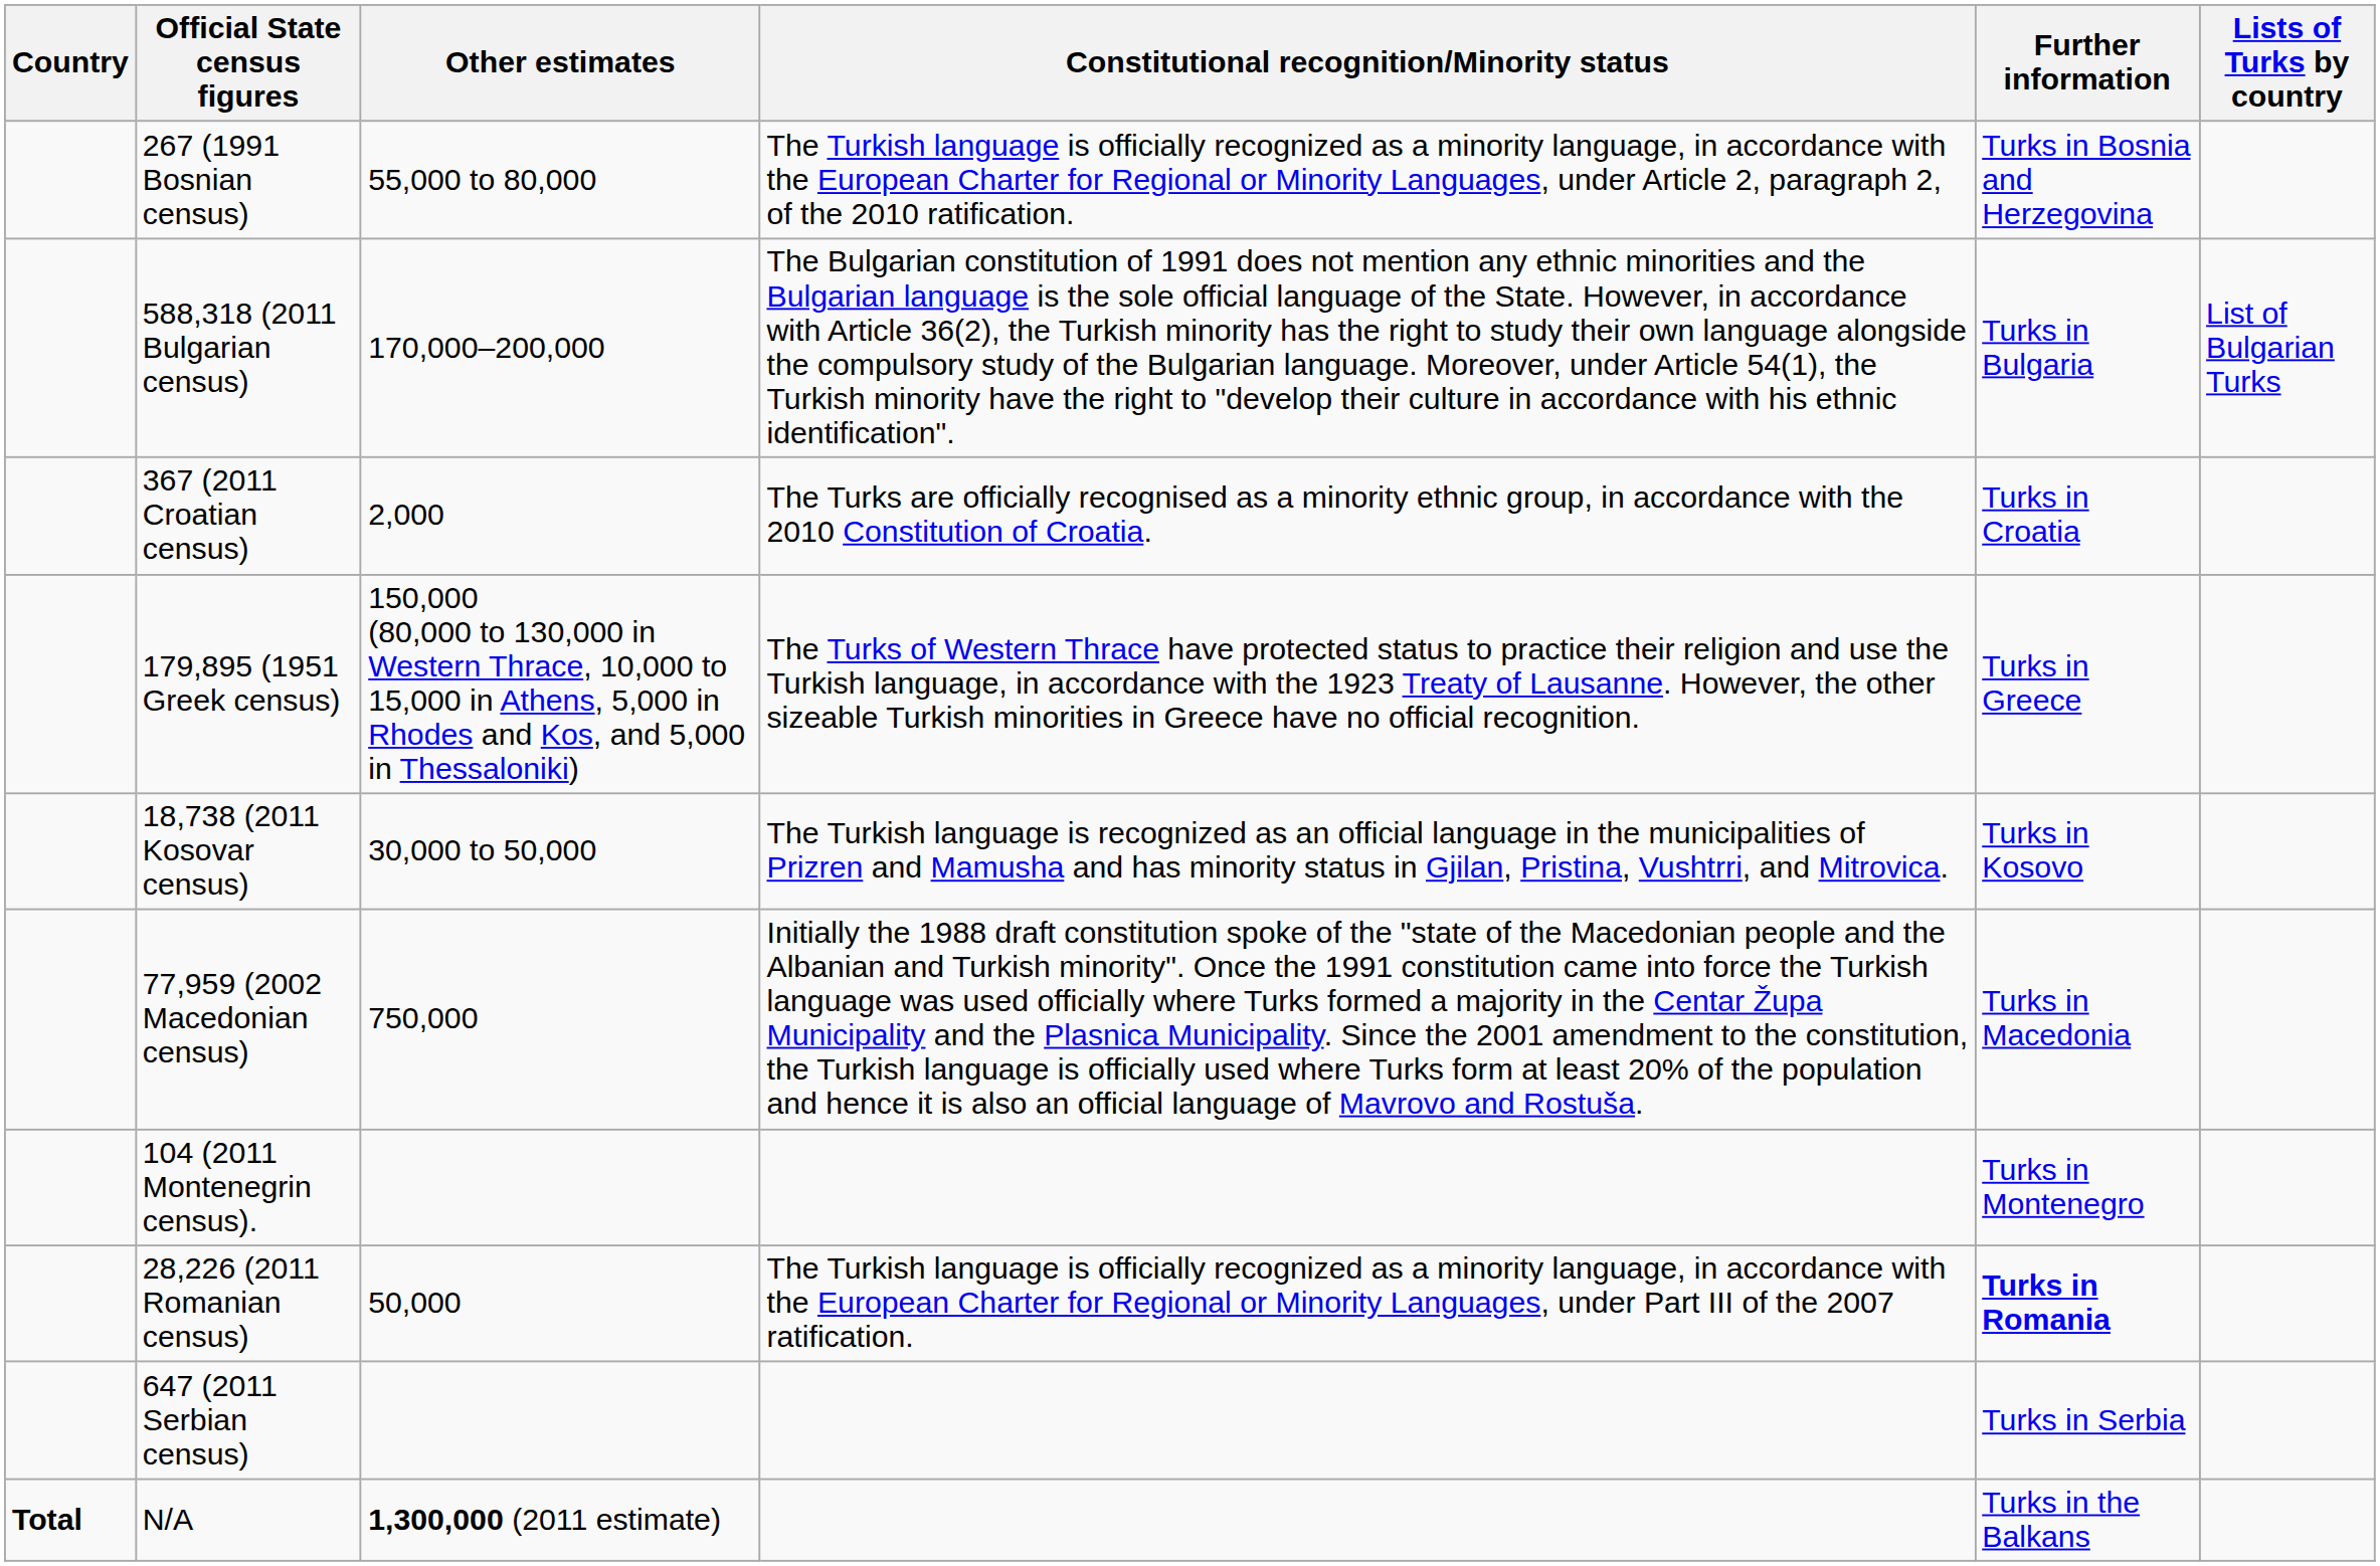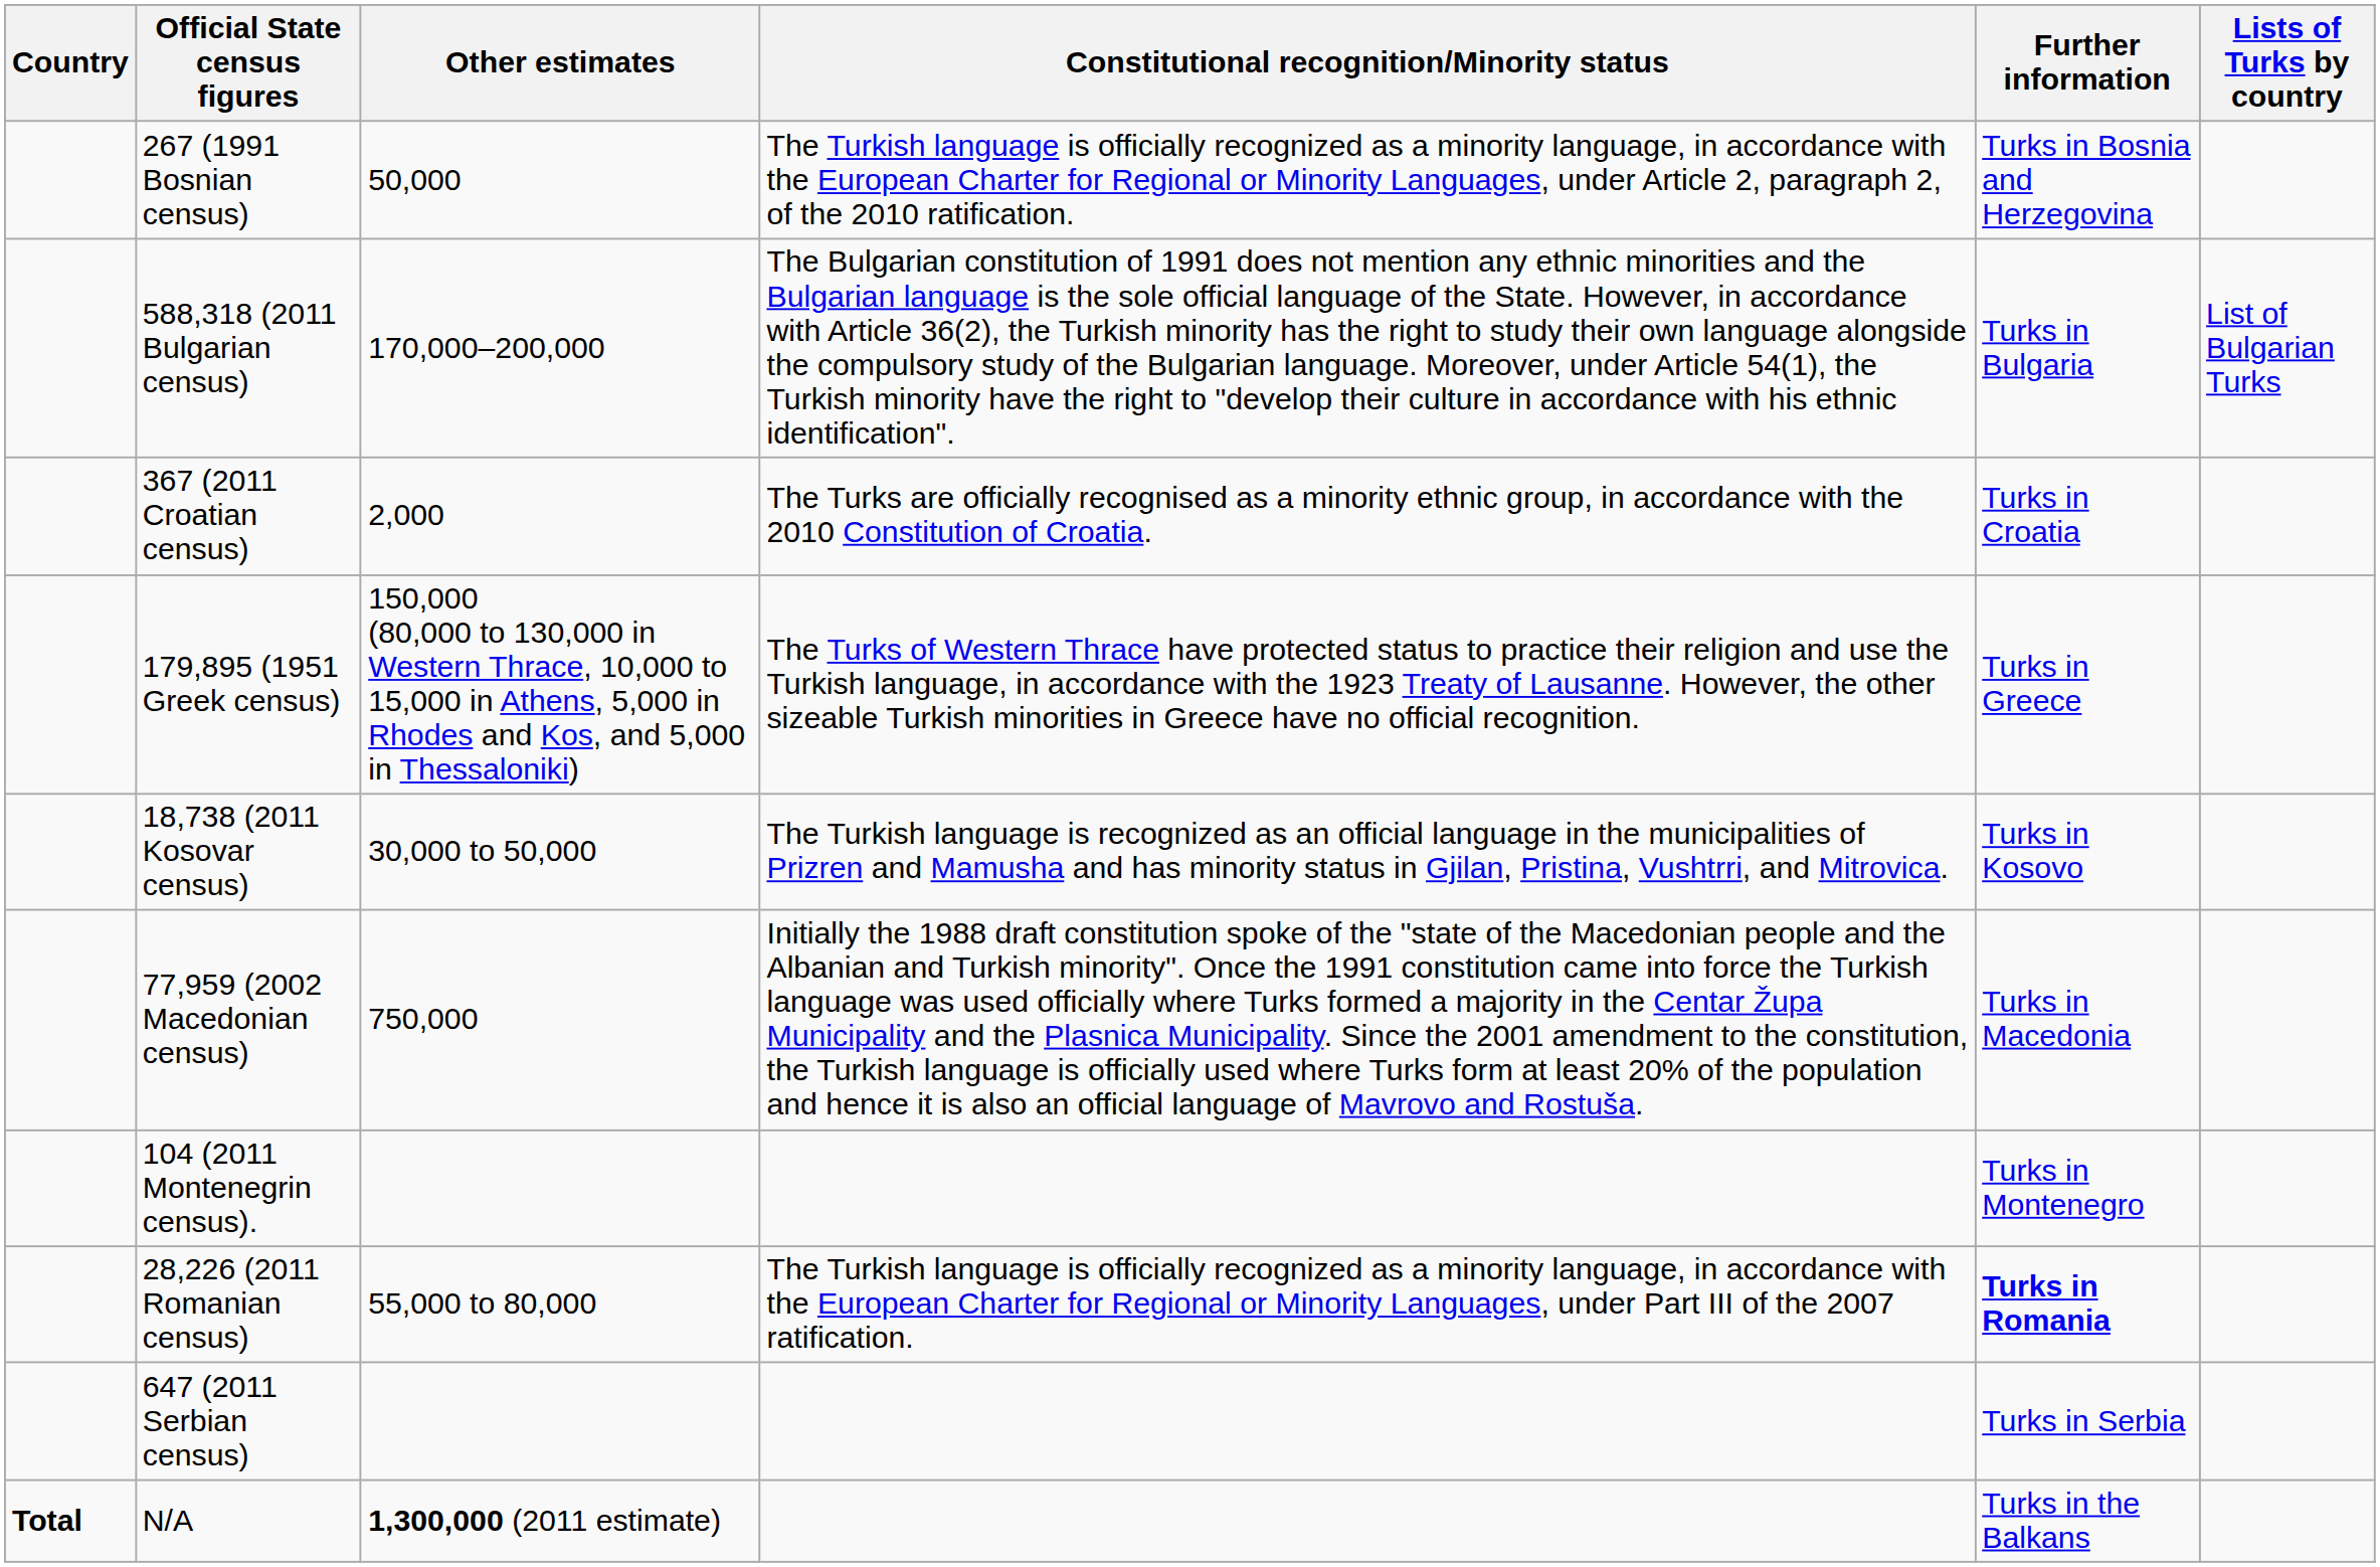267 (1991 Bosnian census) | Other estimates: 55,000 to 80,000 -> 50,000
28,226 (2011 Romanian census) | Other estimates: 50,000 -> 55,000 to 80,000
